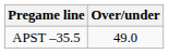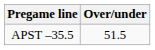APST –35.5 | Over/under: 49.0 -> 51.5
